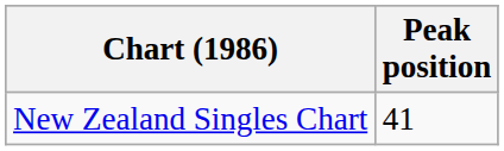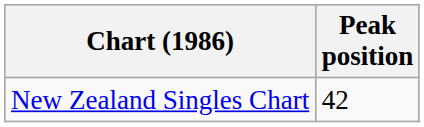New Zealand Singles Chart | Peak position: 41 -> 42
